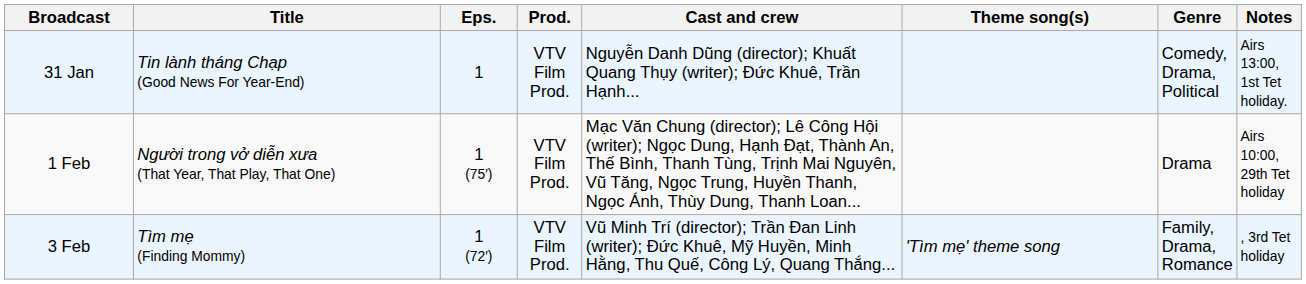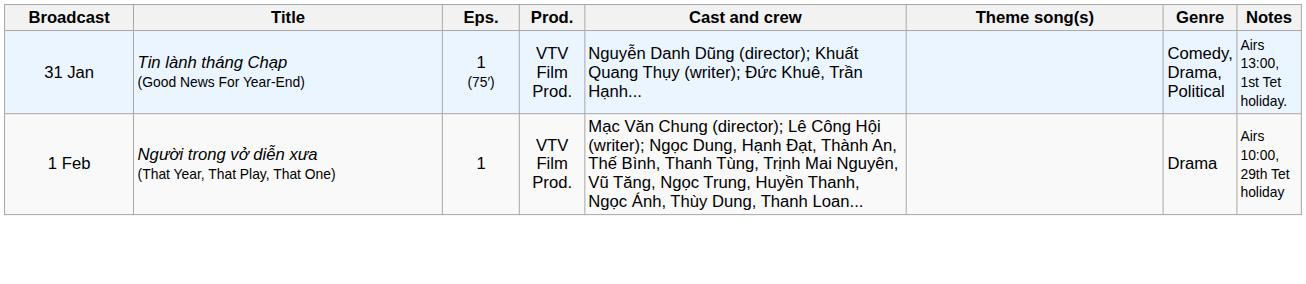31 Jan | Eps.: 1 -> 1 (75′)
1 Feb | Eps.: 1 (75′) -> 1
- row: 3 Feb | Tìm mẹ (Finding Mommy) | 1 (72′) | VTV Film Prod. | Vũ Minh Trí (director); Trần Đan Linh (writer); Đức Khuê, Mỹ Huyền, Minh Hằng, Thu Quế, Công Lý, Quang Thắng... | 'Tìm mẹ' theme song | Family, Drama, Romance | , 3rd Tet holiday
